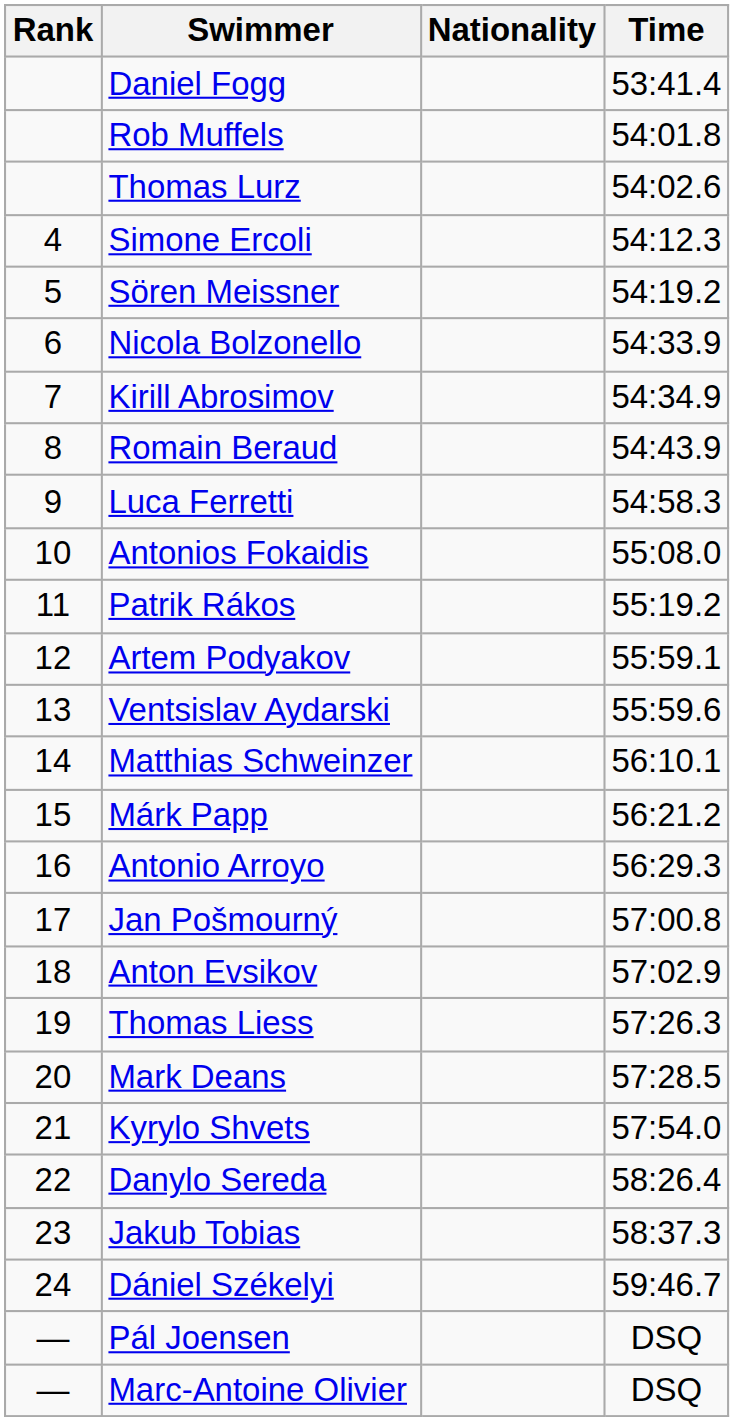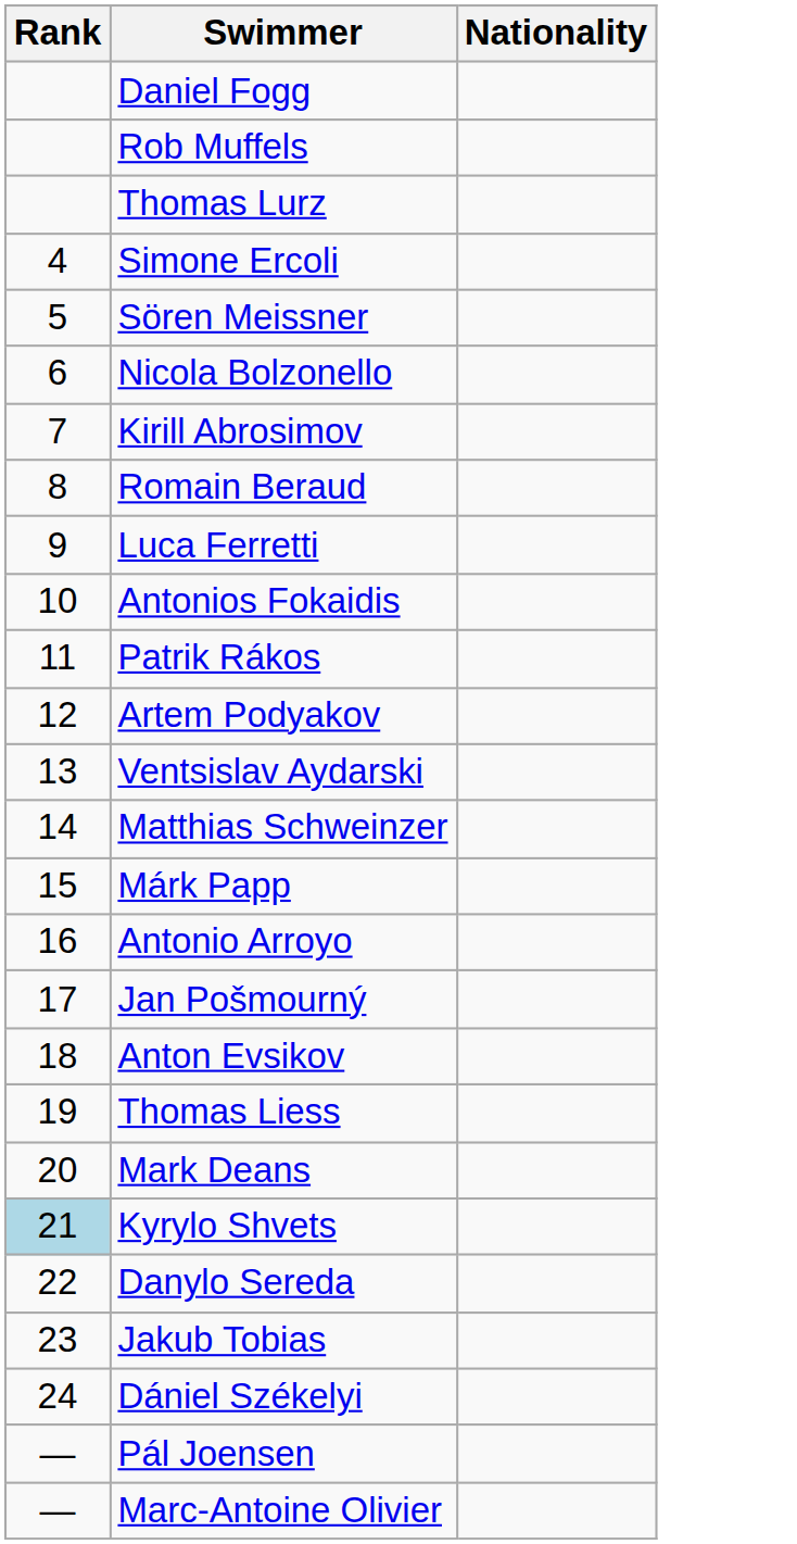- column: Time | 53:41.4 | 54:01.8 | 54:02.6 | 54:12.3 | 54:19.2 | 54:33.9 | 54:34.9 | 54:43.9 | 54:58.3 | 55:08.0 | 55:19.2 | 55:59.1 | 55:59.6 | 56:10.1 | 56:21.2 | 56:29.3 | 57:00.8 | 57:02.9 | 57:26.3 | 57:28.5 | 57:54.0 | 58:26.4 | 58:37.3 | 59:46.7 | DSQ | DSQ
Kyrylo Shvets | Rank: no background -> lightblue background
